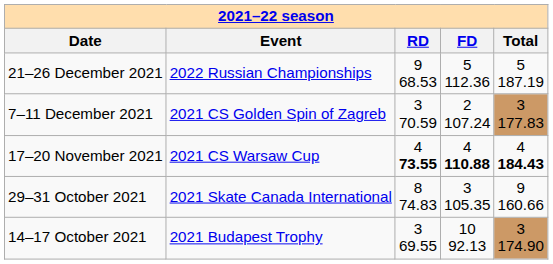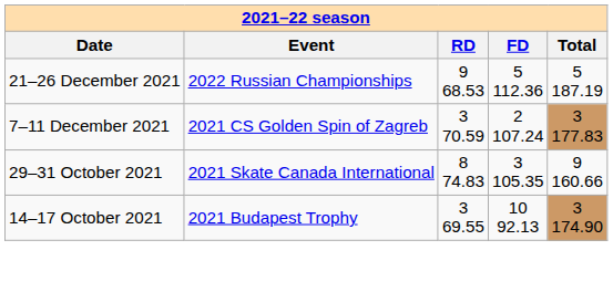- row: 17–20 November 2021 | 2021 CS Warsaw Cup | 4 73.55 | 4 110.88 | 4 184.43
